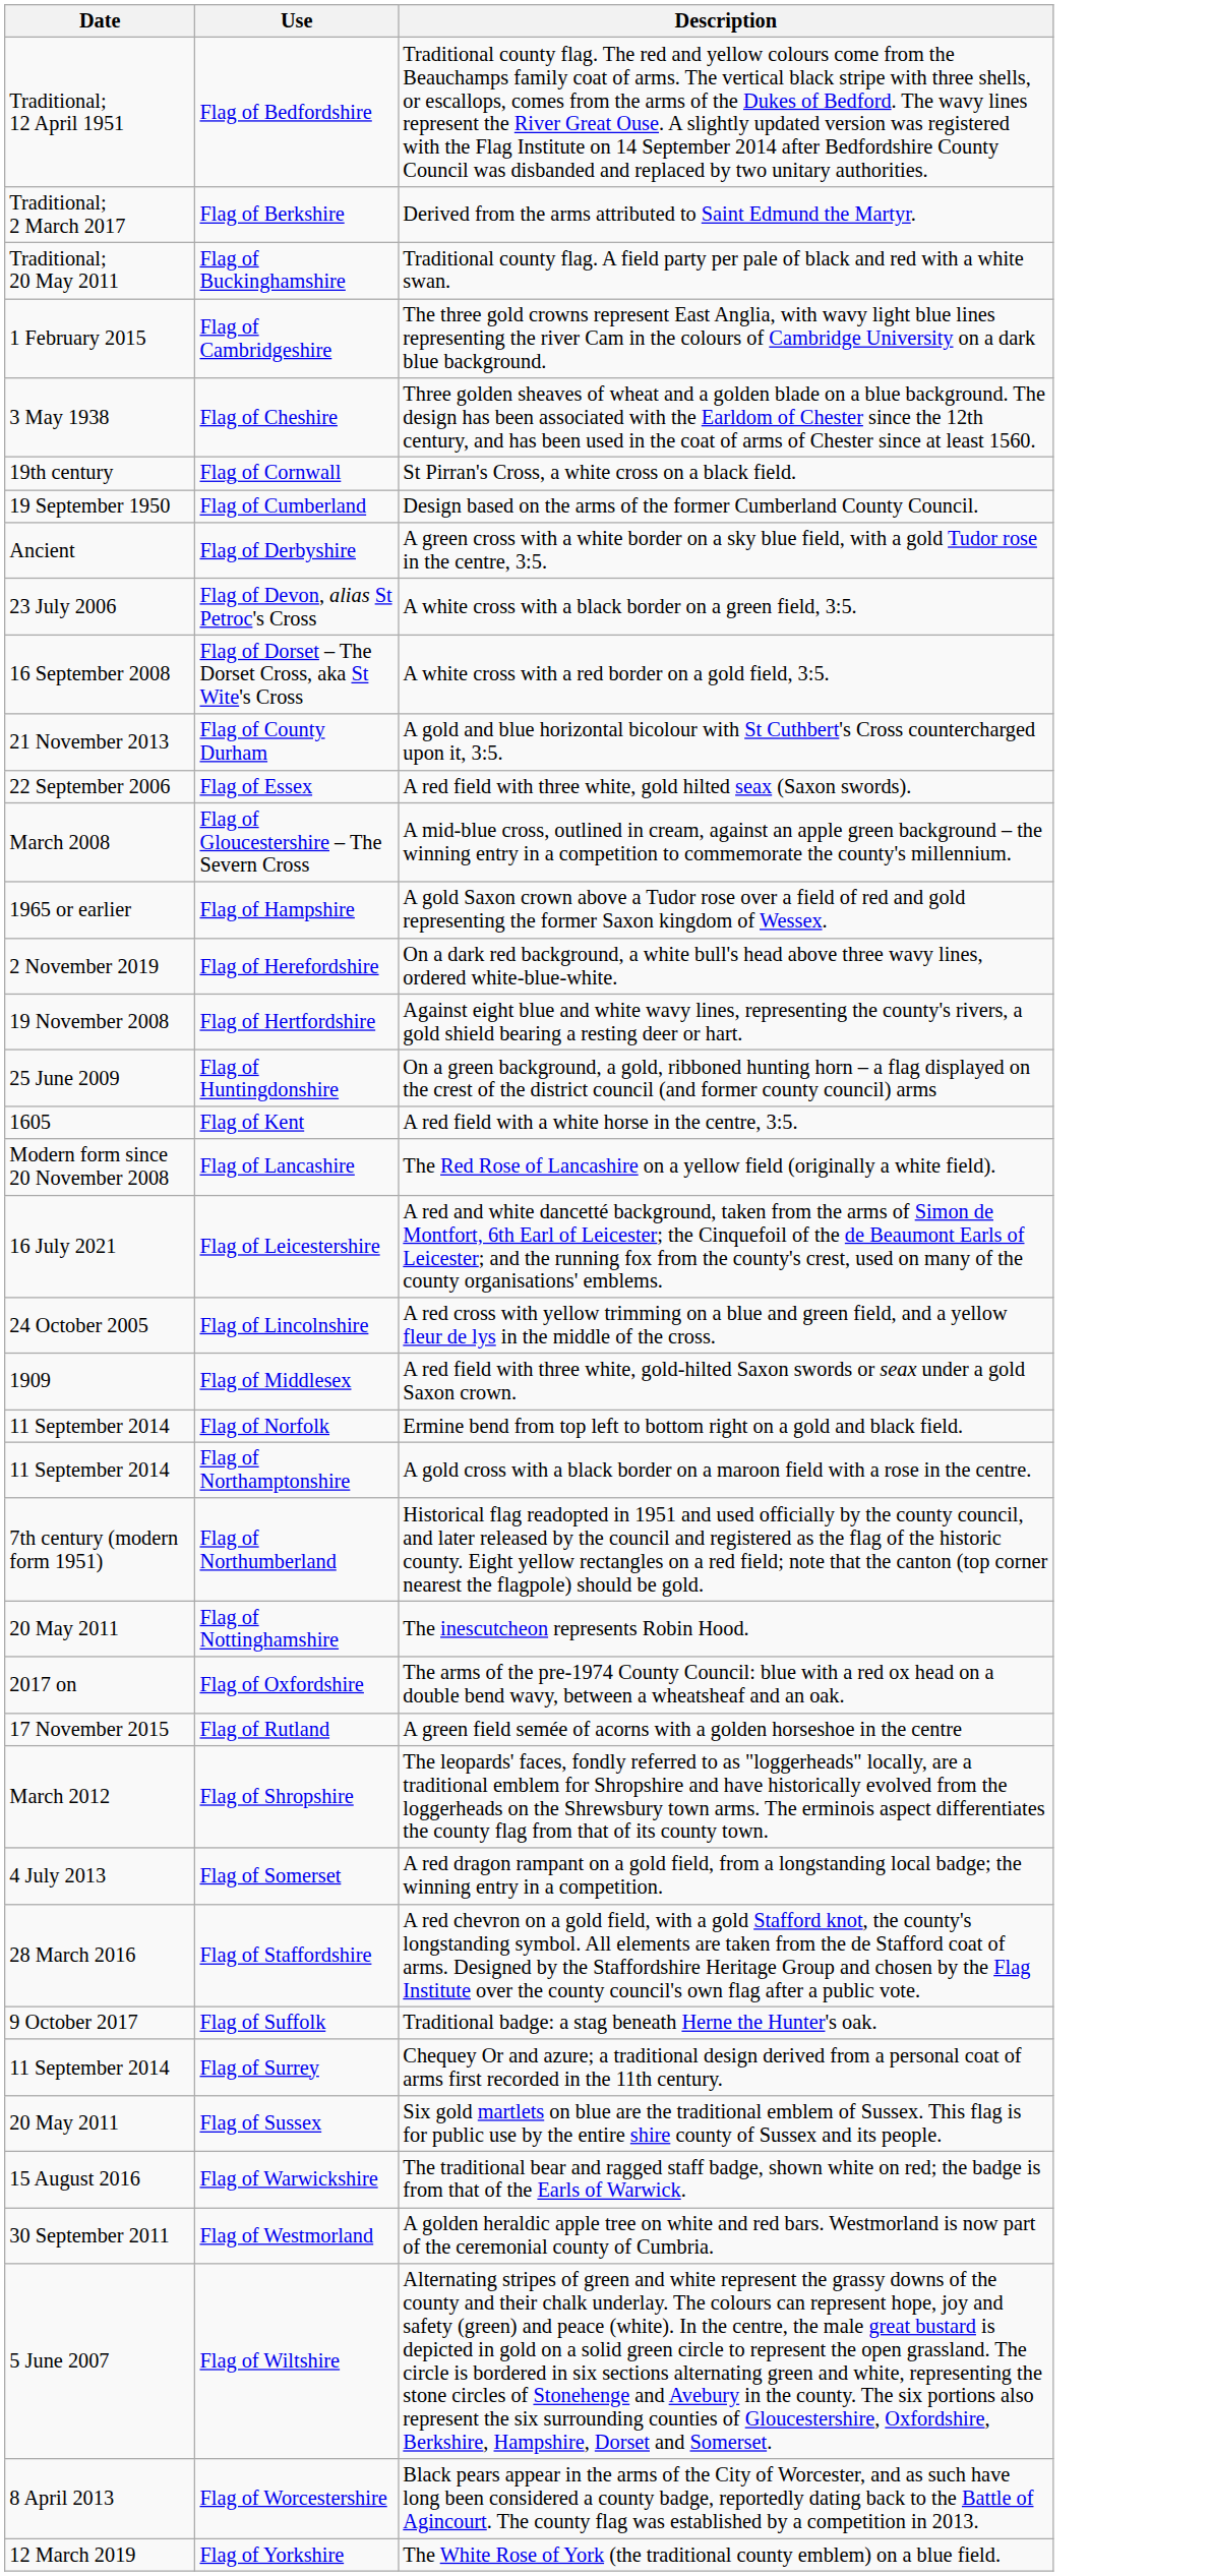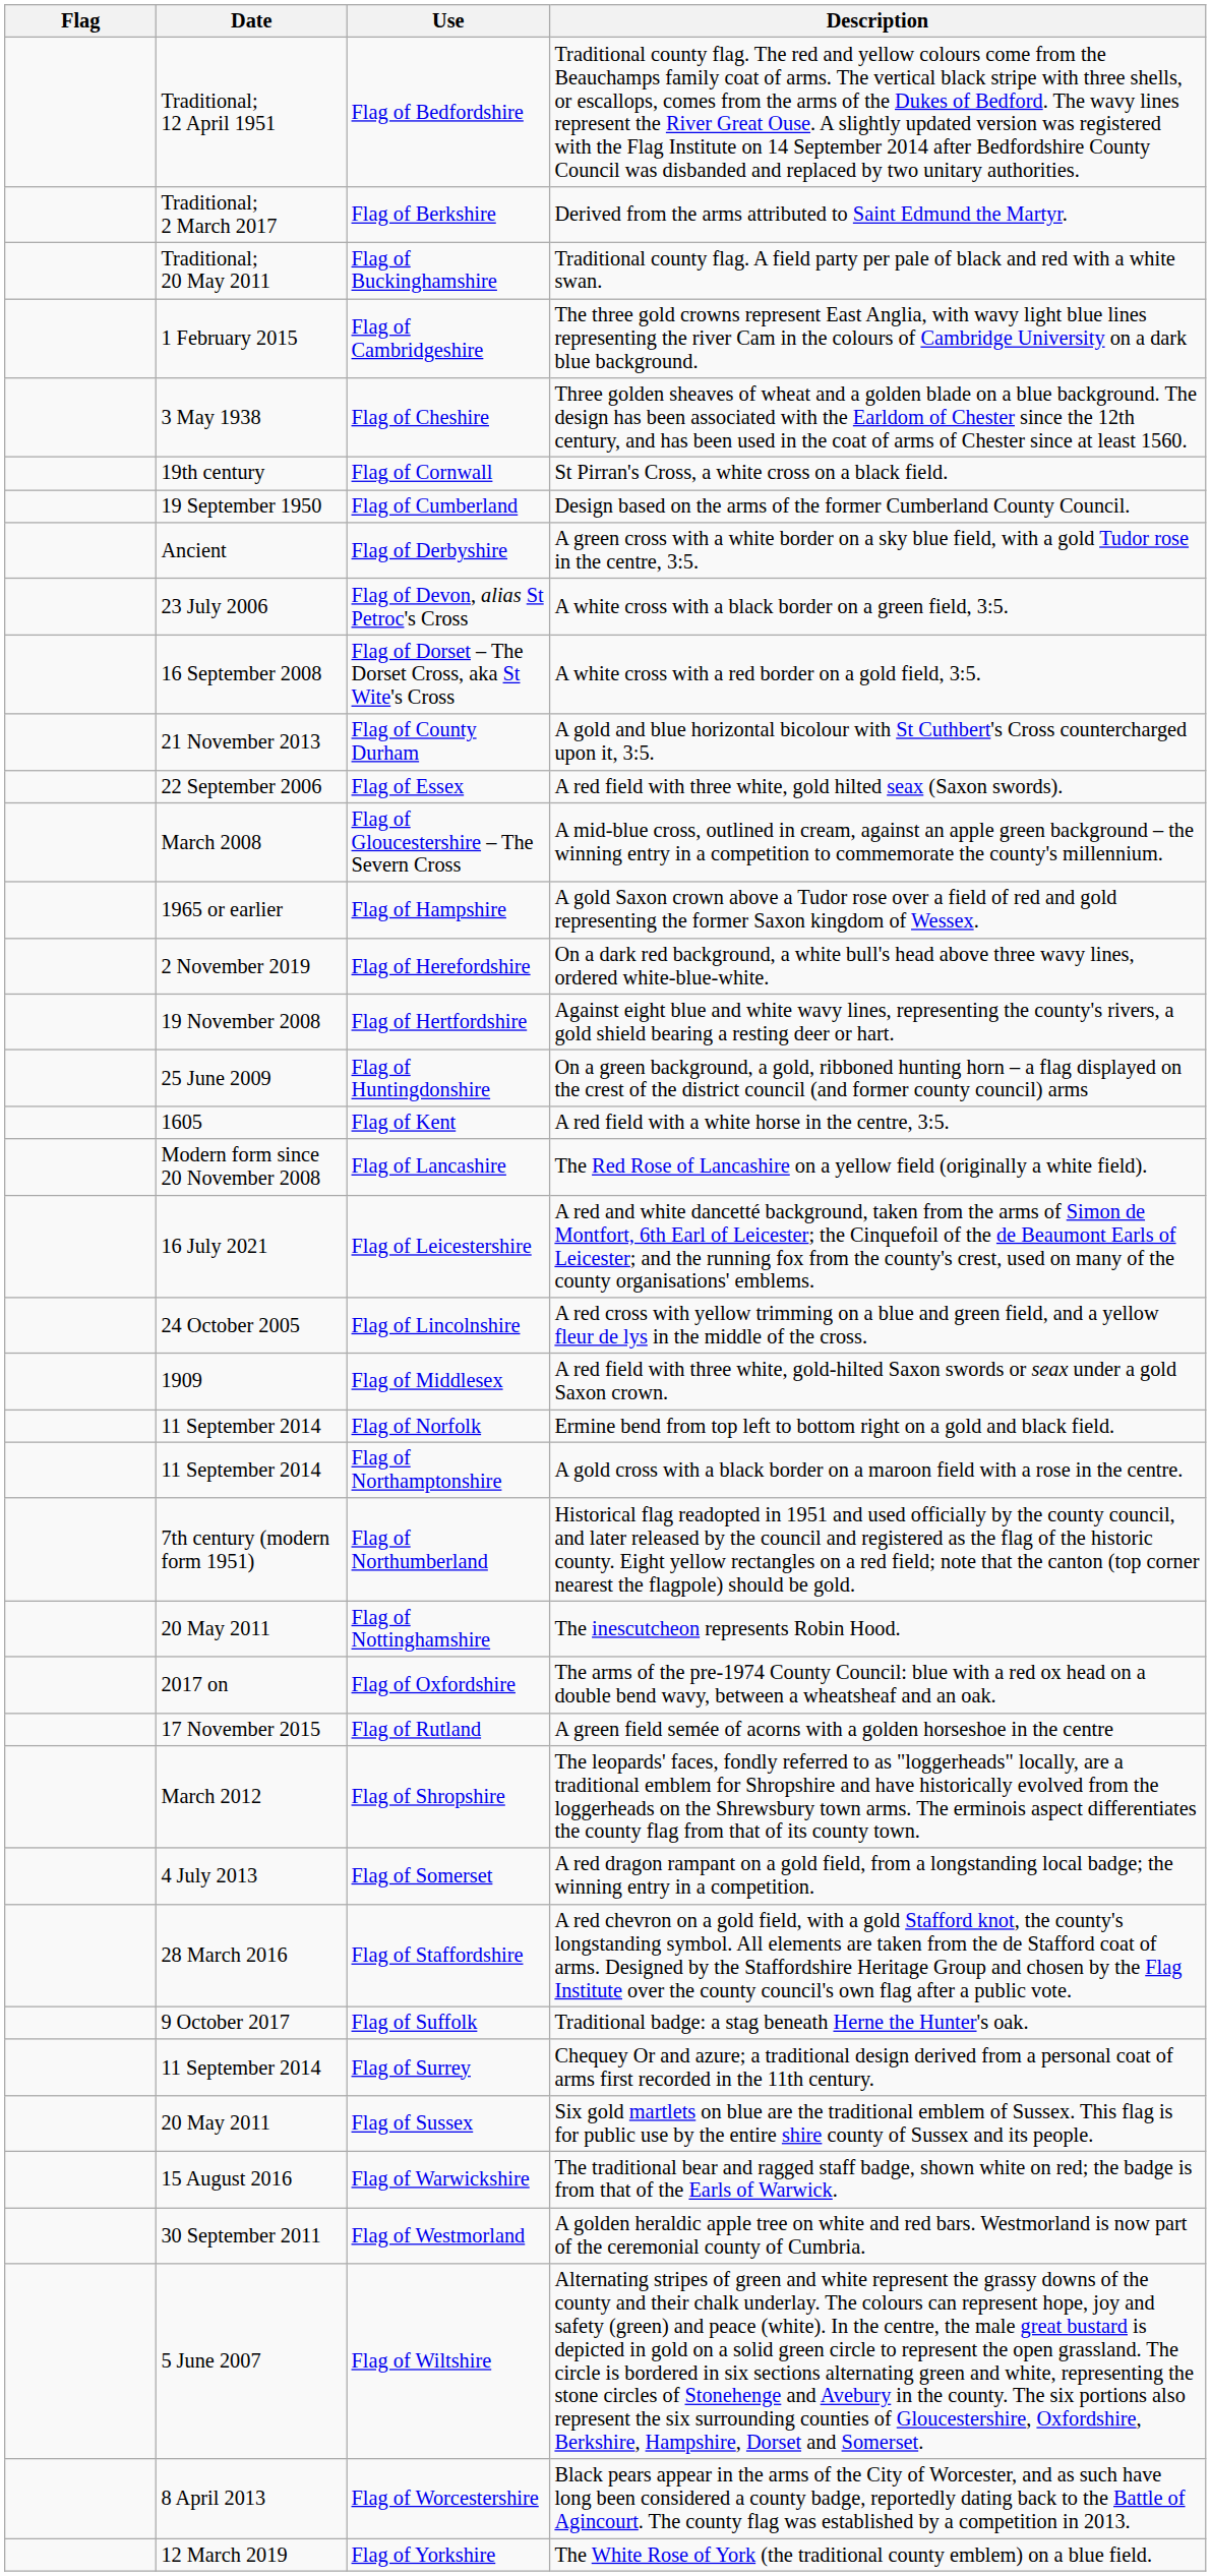+ column: Flag
